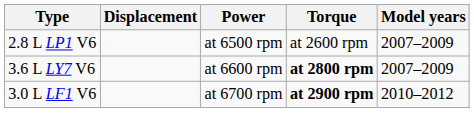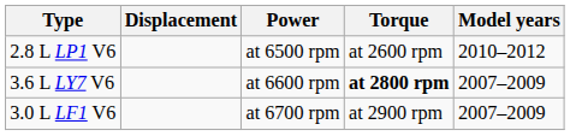2.8 L LP1 V6 | Model years: 2007–2009 -> 2010–2012
3.0 L LF1 V6 | Torque: bold -> normal
3.0 L LF1 V6 | Model years: 2010–2012 -> 2007–2009
